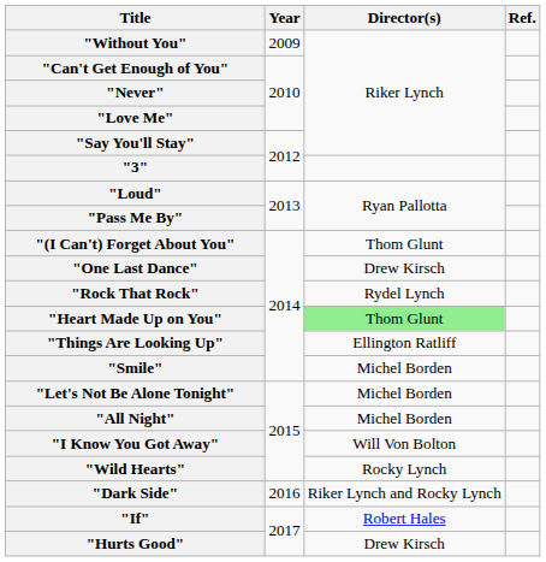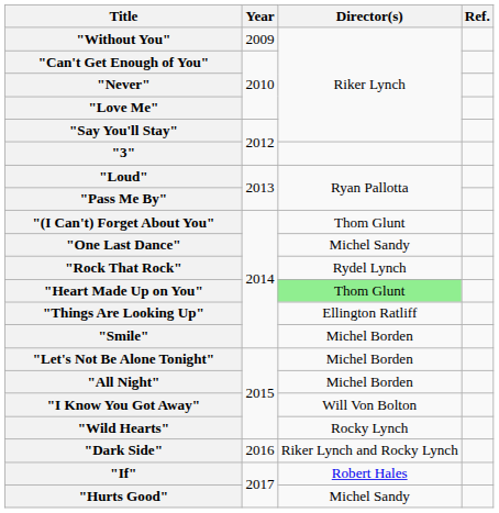"One Last Dance" | Director(s): Drew Kirsch -> Michel Sandy
"Hurts Good" | Director(s): Drew Kirsch -> Michel Sandy
